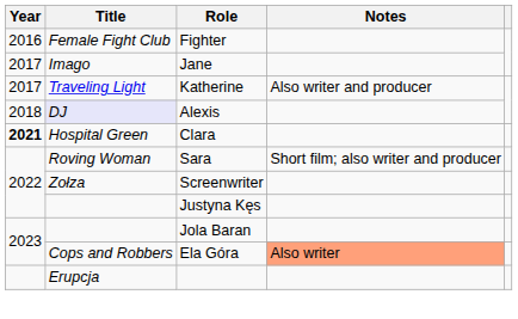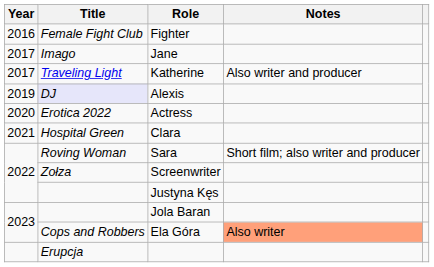Alexis | Year: 2018 -> 2019
+ row: 2020 | Erotica 2022 | Actress
Clara | Year: bold -> normal
